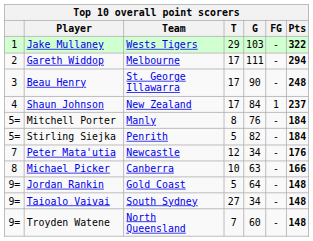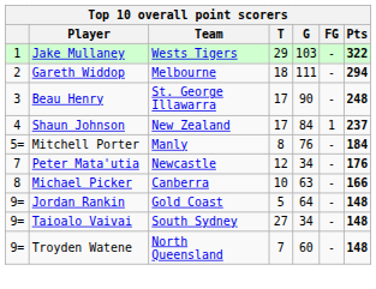Gareth Widdop | T: 17 -> 18
- row: 5= | Stirling Siejka | Penrith | 5 | 82 | - | 184
